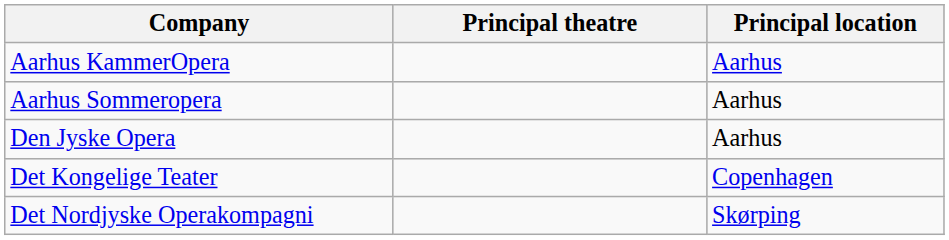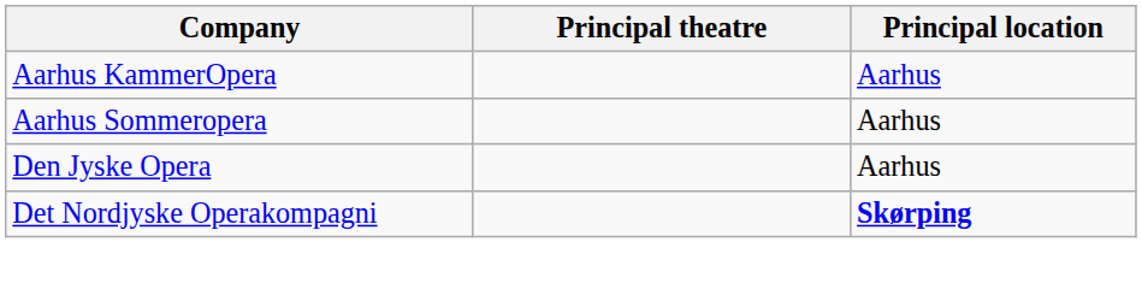- row: Det Kongelige Teater | Copenhagen
Det Nordjyske Operakompagni | Principal location: normal -> bold
